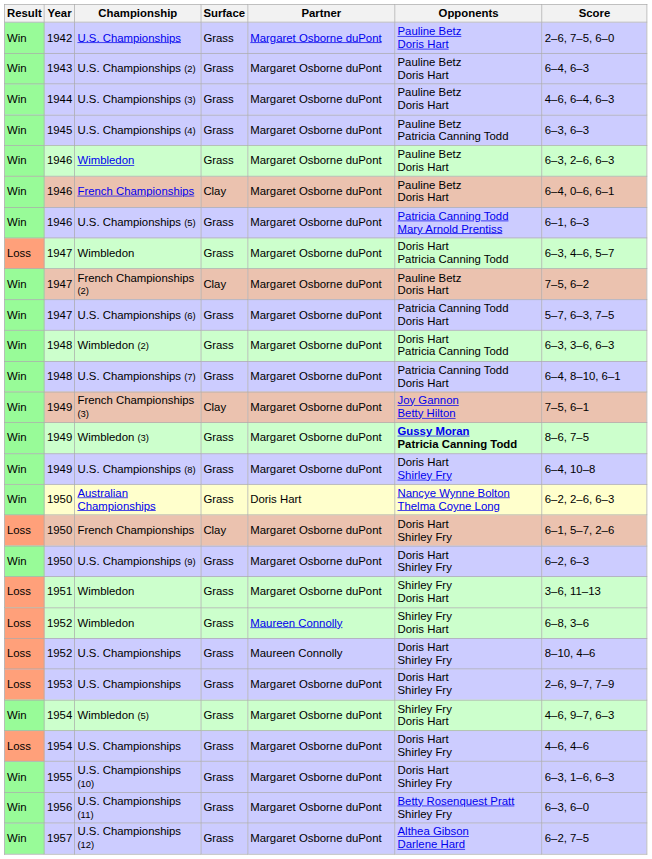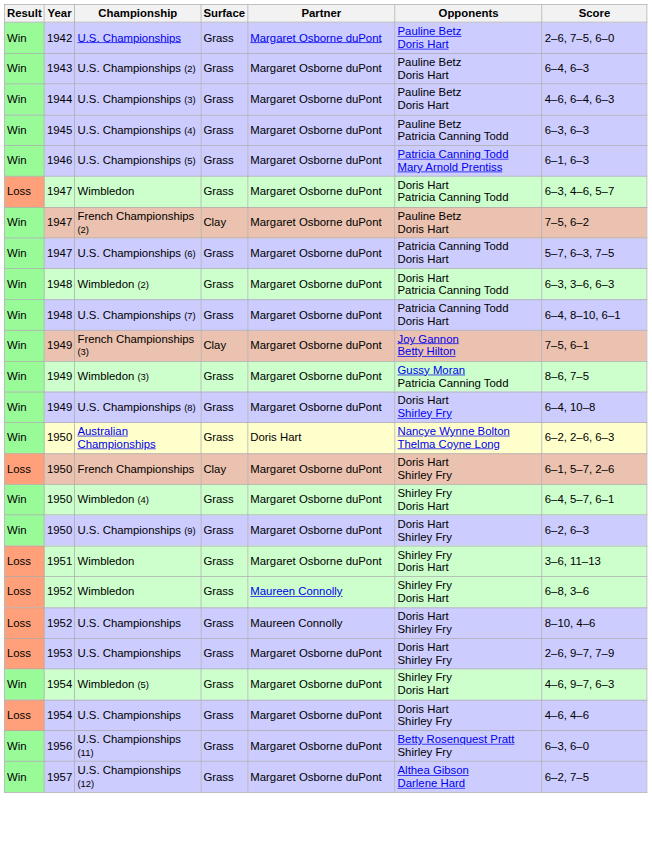- row: Win | 1946 | Wimbledon | Grass | Margaret Osborne duPont | Pauline Betz Doris Hart | 6–3, 2–6, 6–3
- row: Win | 1946 | French Championships | Clay | Margaret Osborne duPont | Pauline Betz Doris Hart | 6–4, 0–6, 6–1
Wimbledon (3) | Opponents: bold -> normal
+ row: Win | 1950 | Wimbledon (4) | Grass | Margaret Osborne duPont | Shirley Fry Doris Hart | 6–4, 5–7, 6–1
- row: Win | 1955 | U.S. Championships (10) | Grass | Margaret Osborne duPont | Doris Hart Shirley Fry | 6–3, 1–6, 6–3
